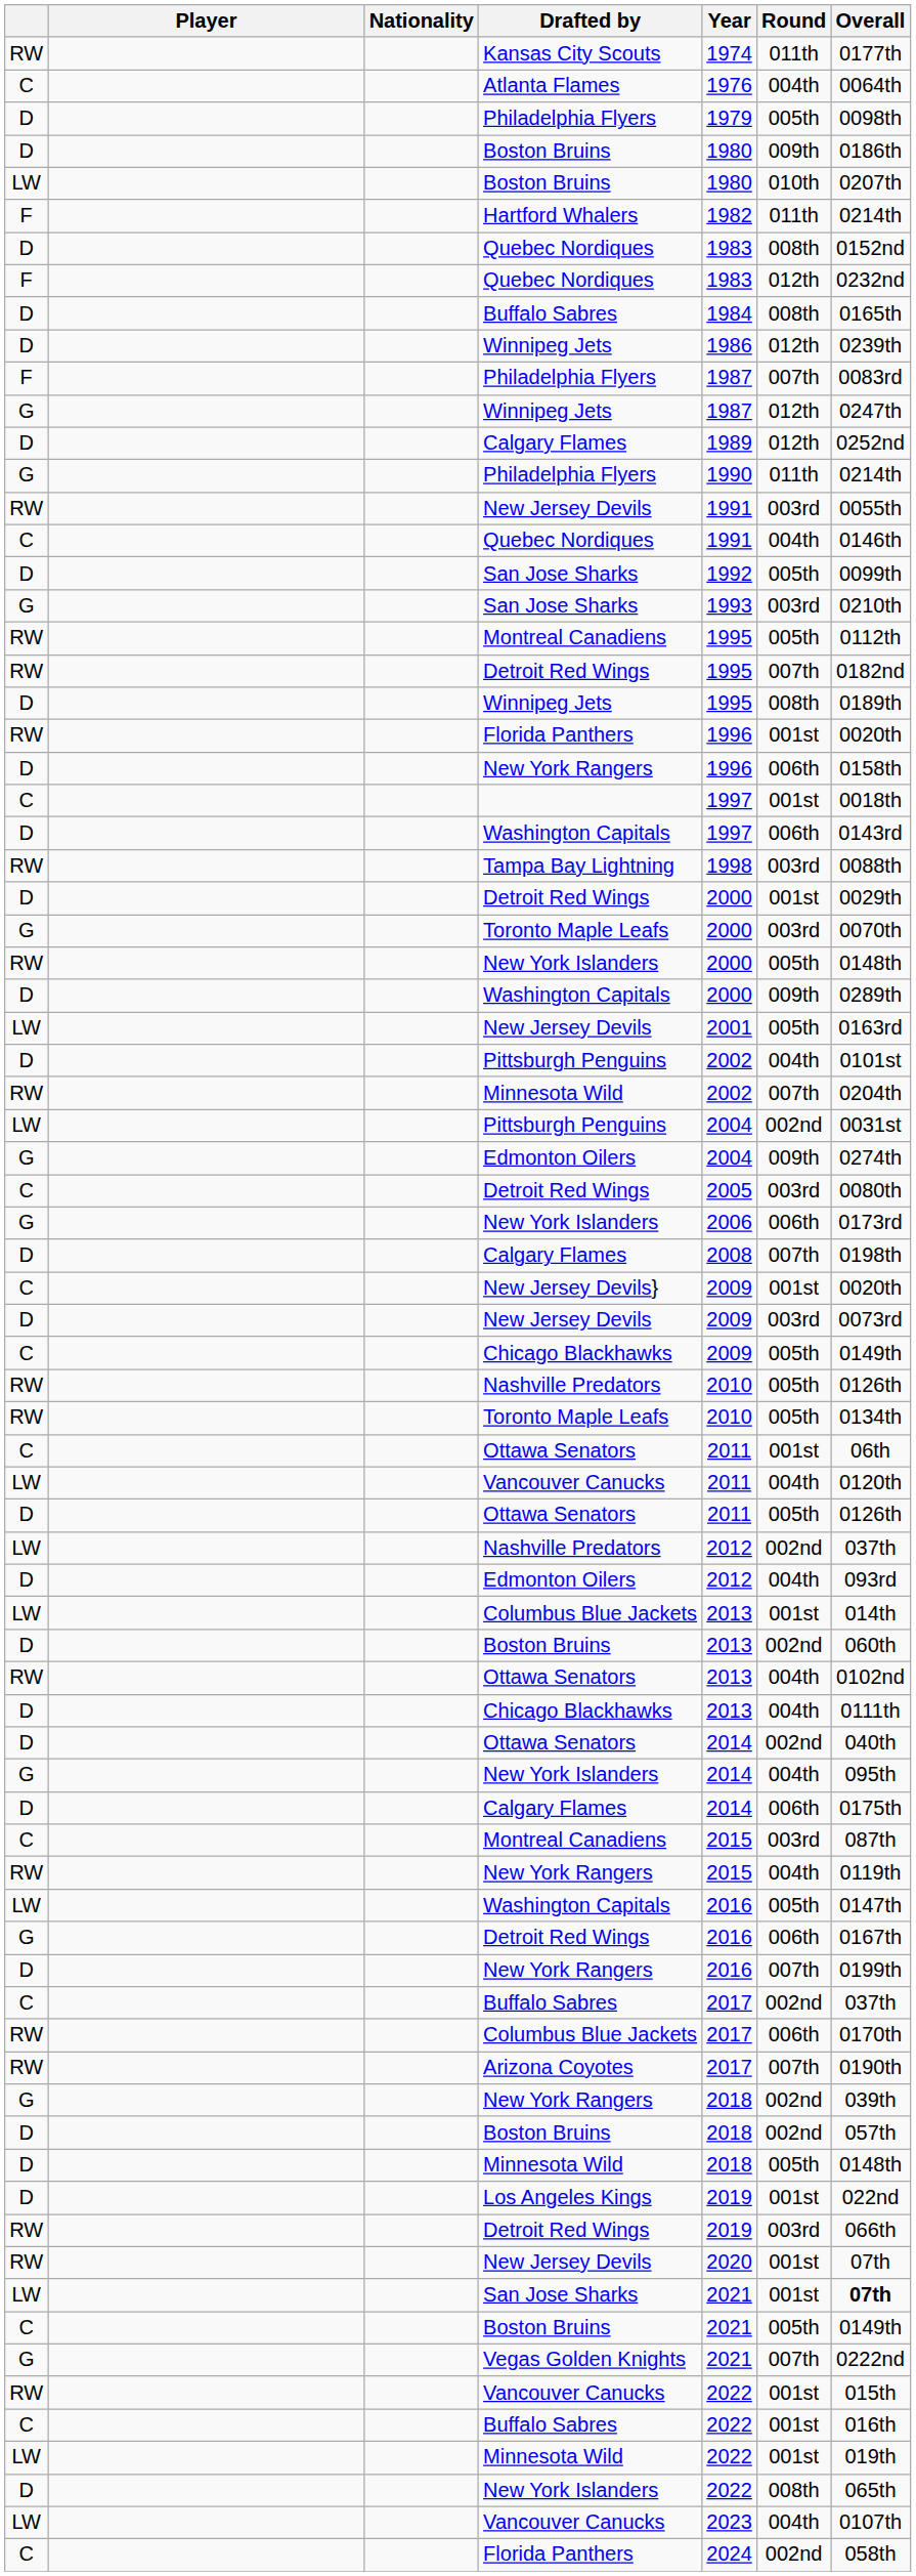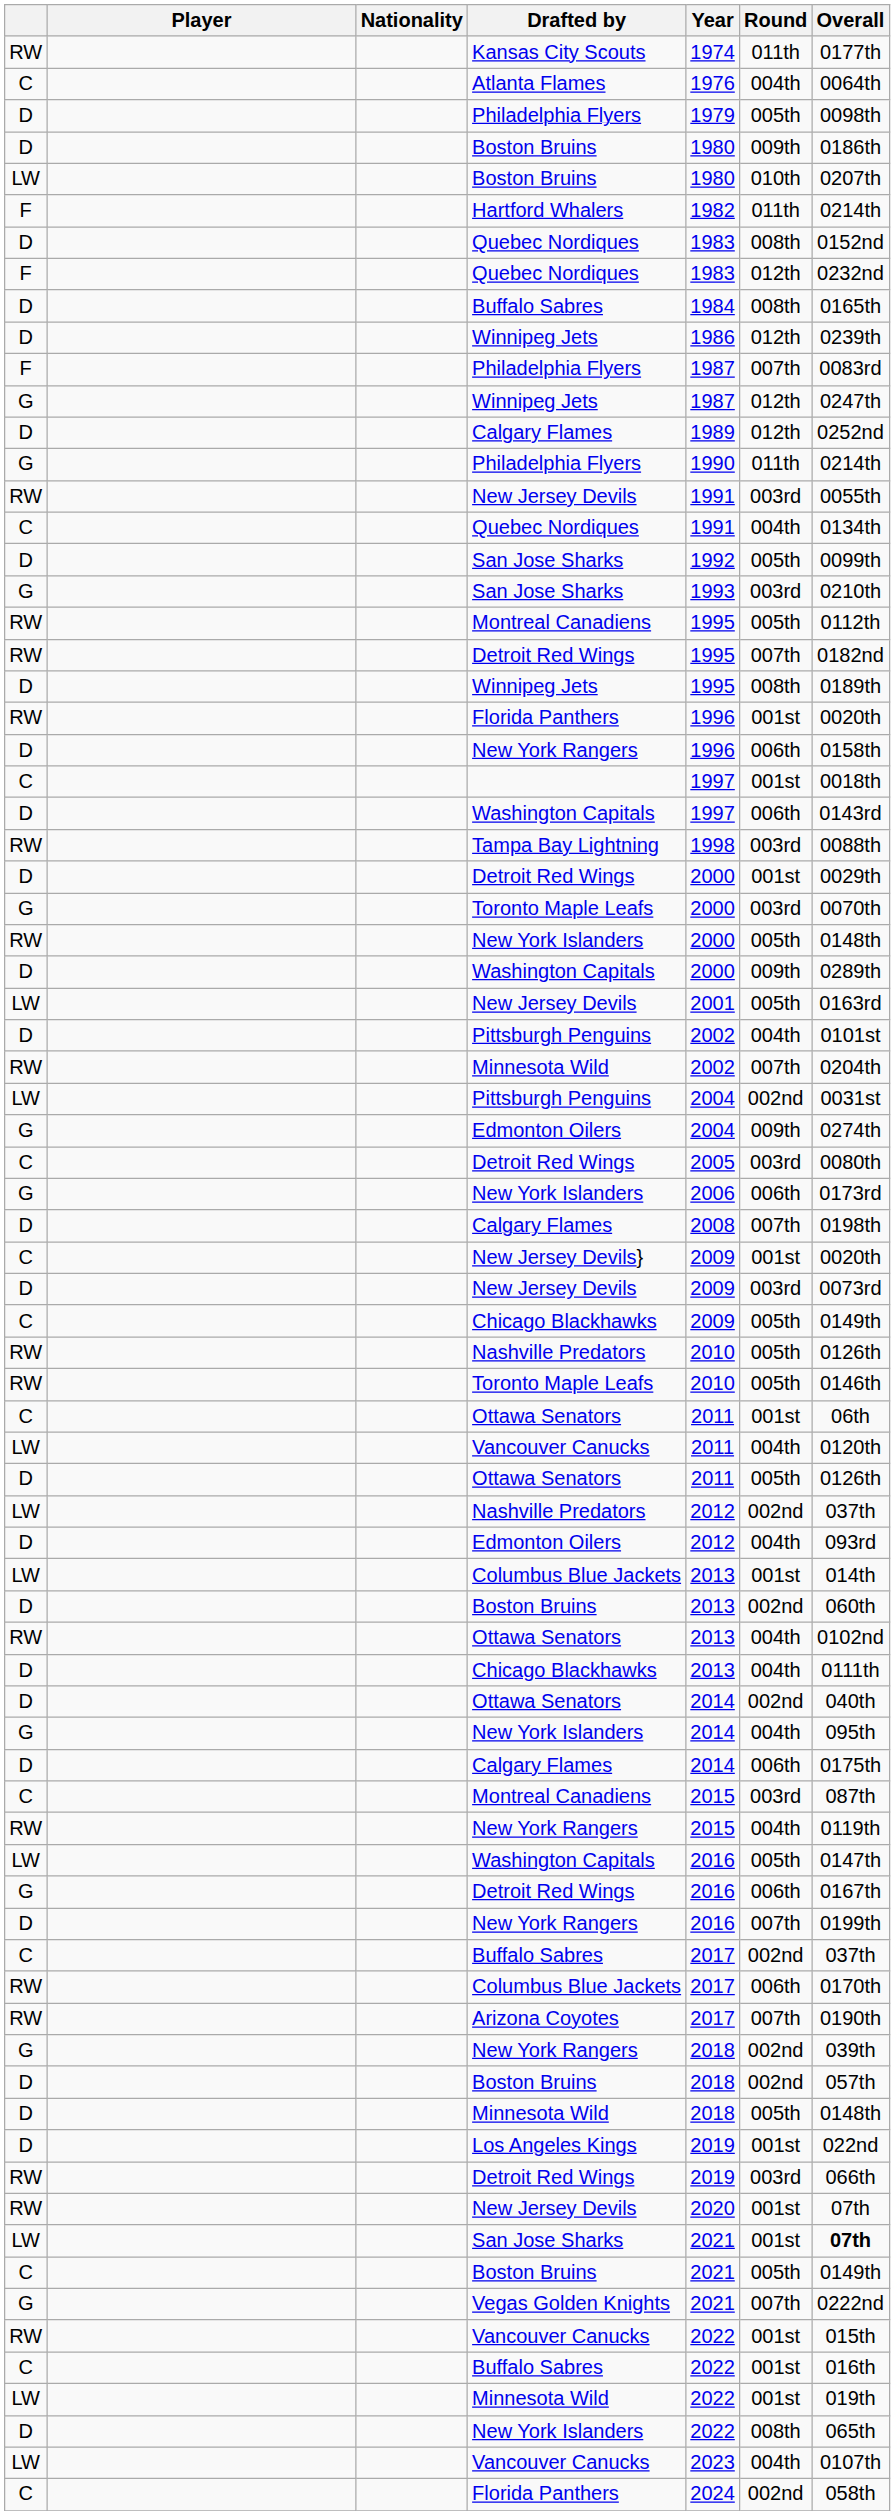C / Quebec Nordiques | Overall: 0146th -> 0134th
RW / Toronto Maple Leafs | Overall: 0134th -> 0146th
